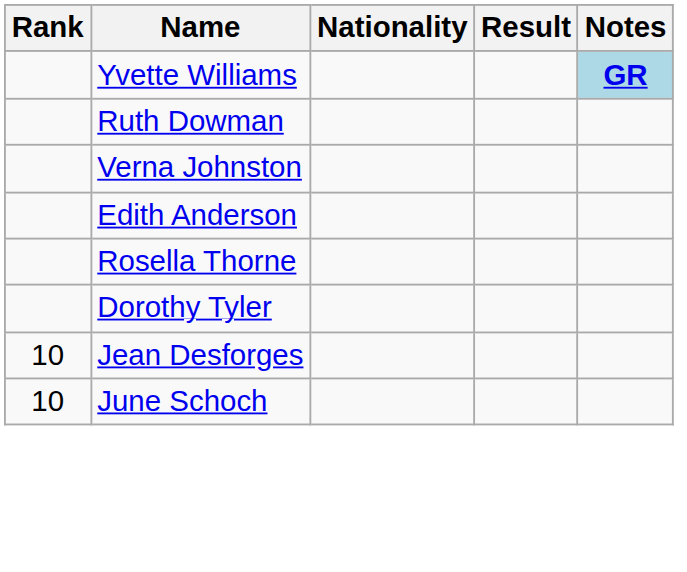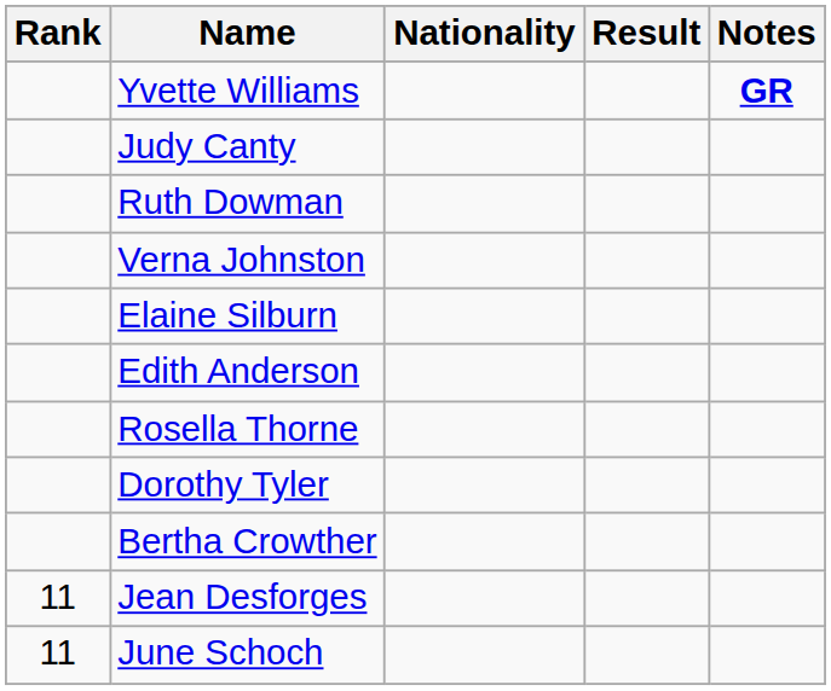Yvette Williams | Notes: lightblue background -> no background
+ row: Judy Canty
+ row: Elaine Silburn
+ row: Bertha Crowther
Jean Desforges | Rank: 10 -> 11
June Schoch | Rank: 10 -> 11
